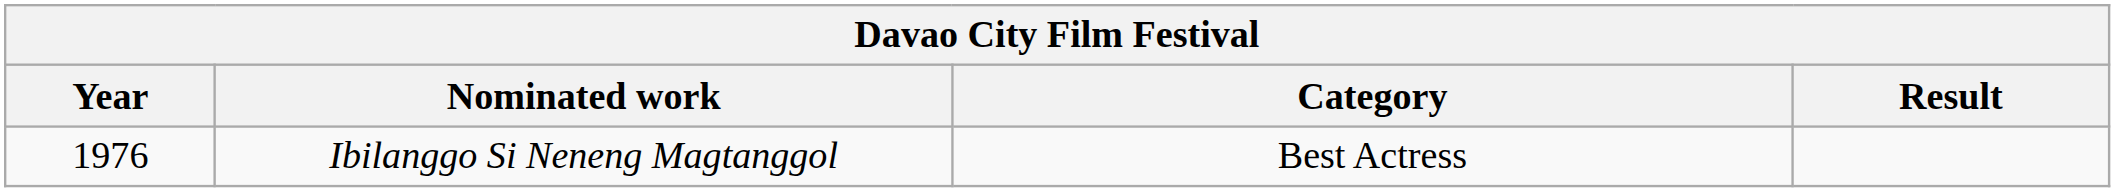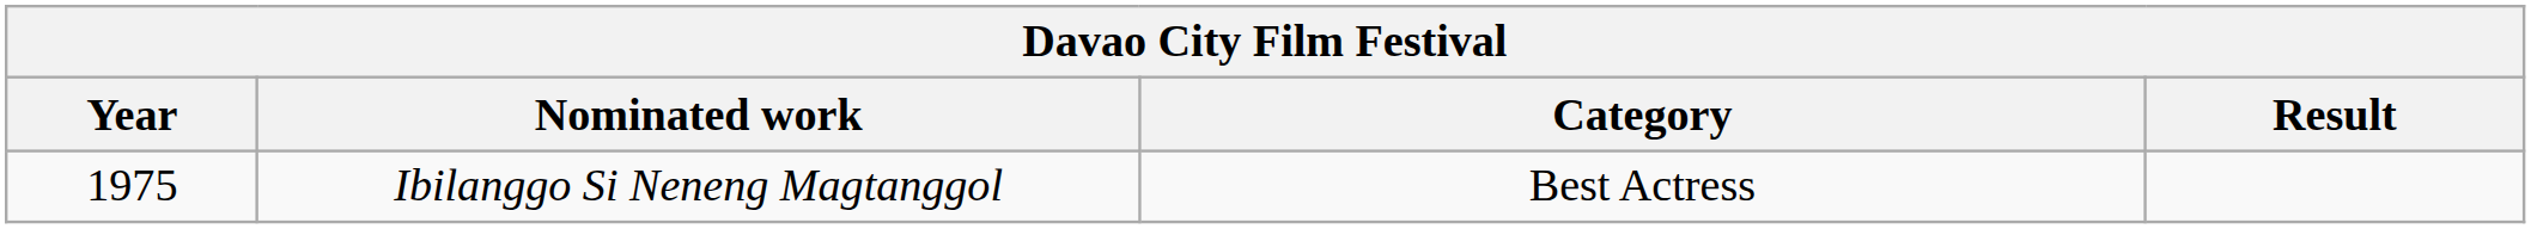Ibilanggo Si Neneng Magtanggol | Year: 1976 -> 1975
